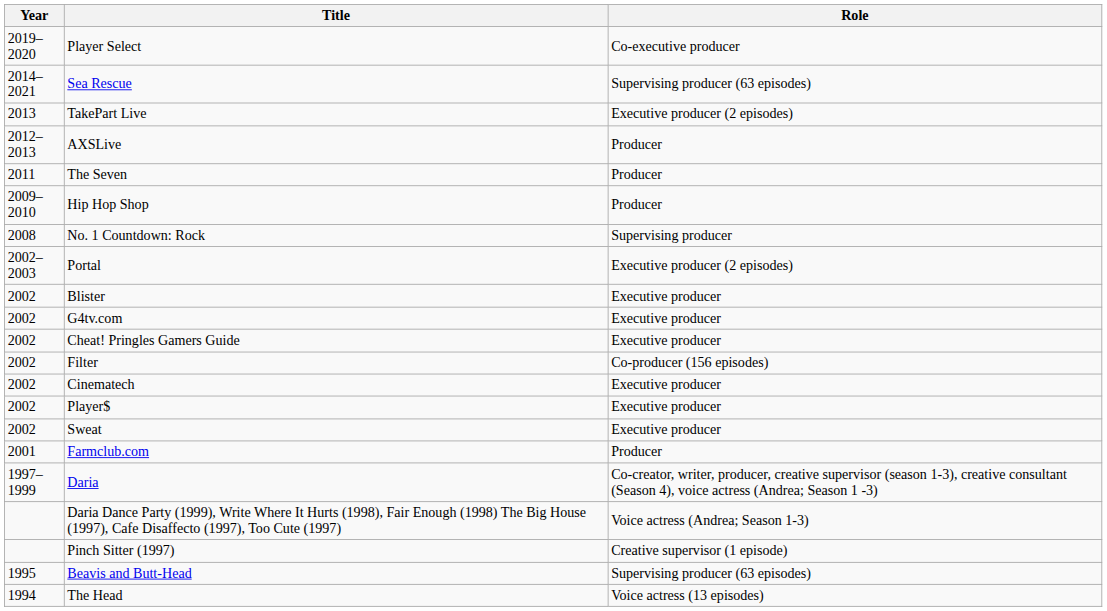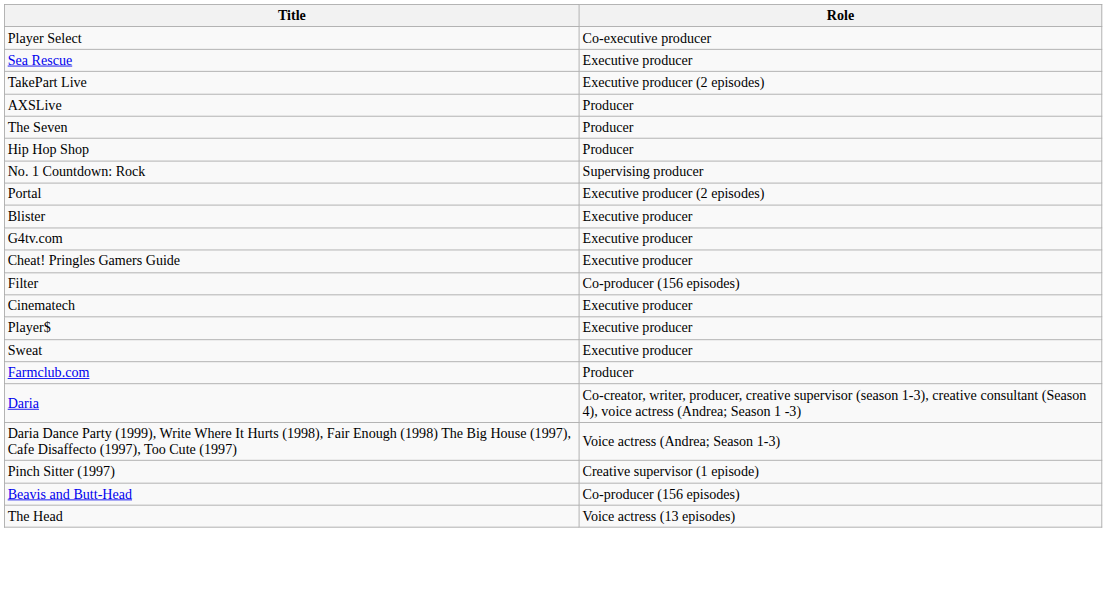- column: Year | 2019–2020 | 2014–2021 | 2013 | 2012–2013 | 2011 | 2009–2010 | 2008 | 2002–2003 | 2002 | 2002 | 2002 | 2002 | 2002 | 2002 | 2002 | 2001 | 1997–1999 | 1995 | 1994
Sea Rescue | Role: Supervising producer (63 episodes) -> Executive producer
Beavis and Butt-Head | Role: Supervising producer (63 episodes) -> Co-producer (156 episodes)
